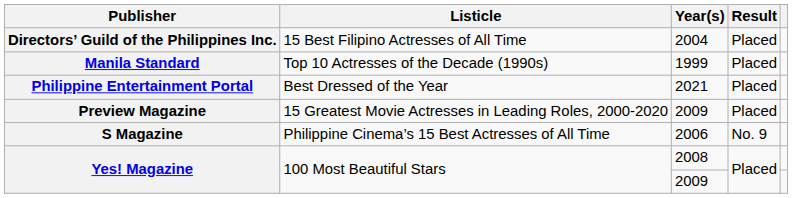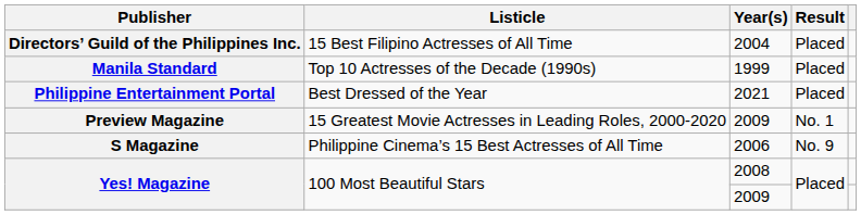Preview Magazine | Result: Placed -> No. 1
